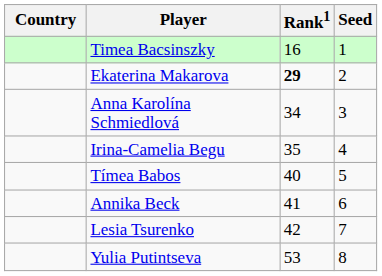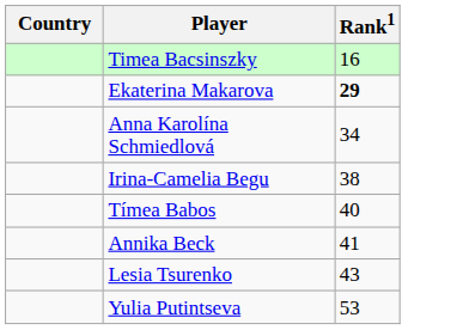- column: Seed | 1 | 2 | 3 | 4 | 5 | 6 | 7 | 8
Irina-Camelia Begu | Rank1: 35 -> 38
Lesia Tsurenko | Rank1: 42 -> 43
